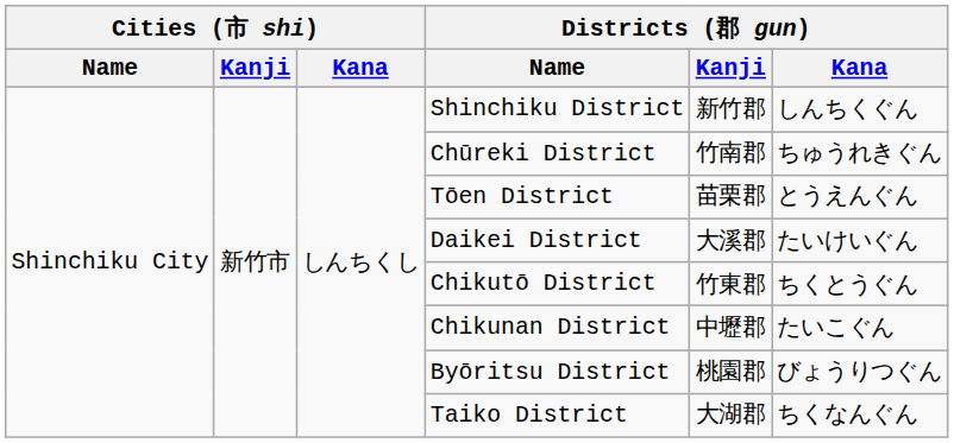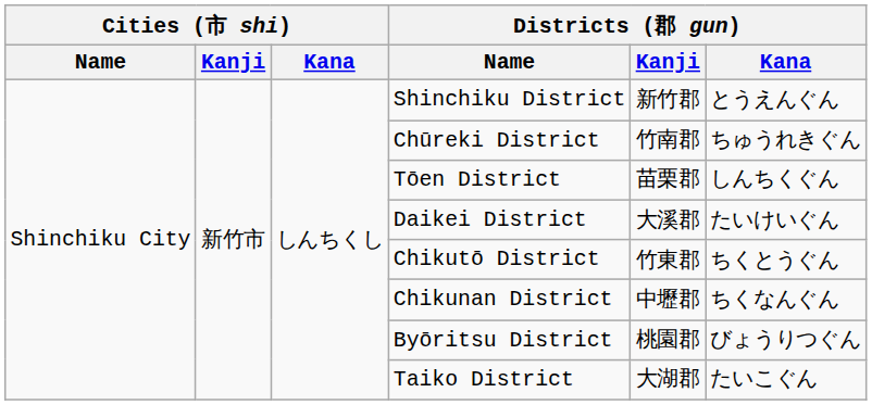Shinchiku District | Districts (郡 gun) / Kana: しんちくぐん -> とうえんぐん
Tōen District | Districts (郡 gun) / Kana: とうえんぐん -> しんちくぐん
Chikunan District | Districts (郡 gun) / Kana: たいこぐん -> ちくなんぐん
Taiko District | Districts (郡 gun) / Kana: ちくなんぐん -> たいこぐん
